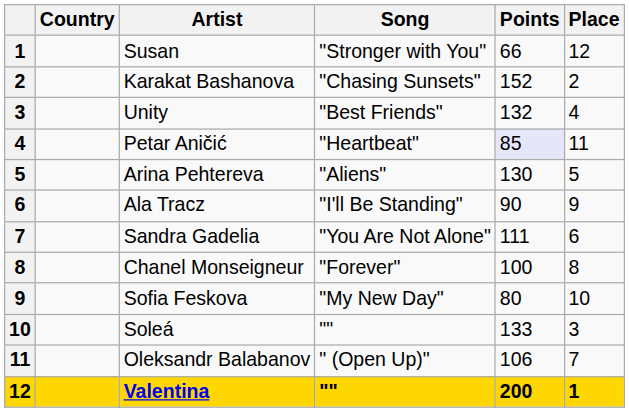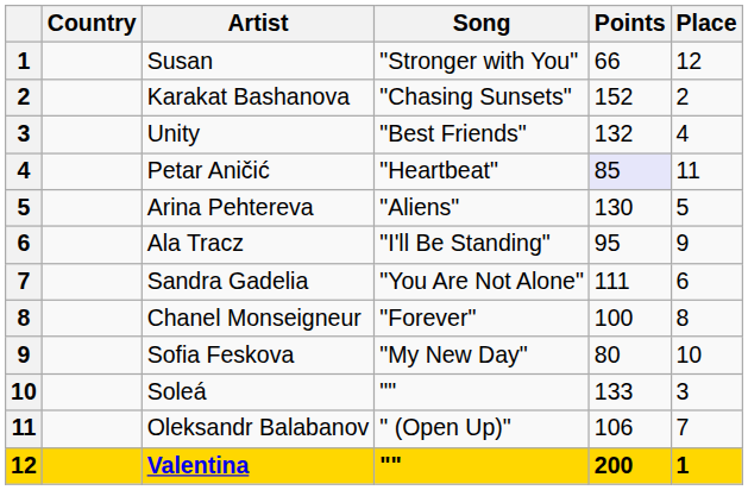Ala Tracz | Points: 90 -> 95
